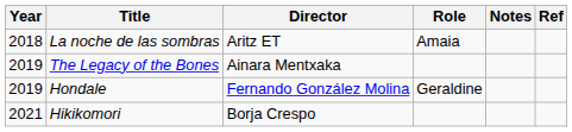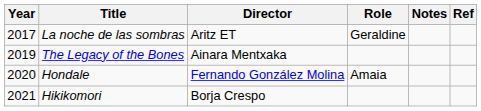La noche de las sombras | Year: 2018 -> 2017
La noche de las sombras | Role: Amaia -> Geraldine
Hondale | Year: 2019 -> 2020
Hondale | Role: Geraldine -> Amaia
